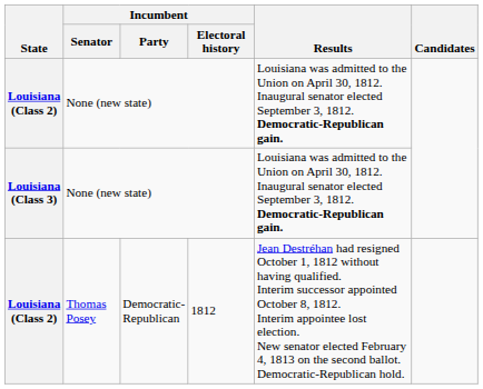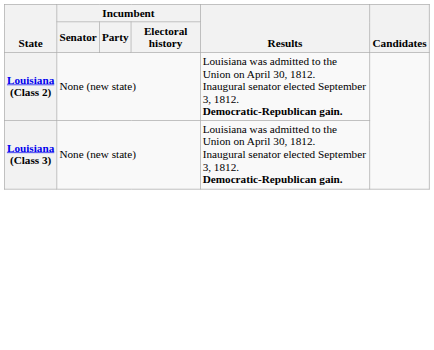- row: Louisiana (Class 2) | Thomas Posey | Democratic- Republican | 1812 | Jean Destréhan had resigned October 1, 1812 without having qualified. Interim successor appointed October 8, 1812. Interim appointee lost election. New senator elected February 4, 1813 on the second ballot. Democratic-Republican hold.
